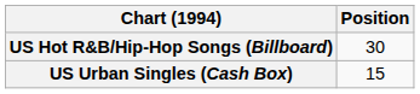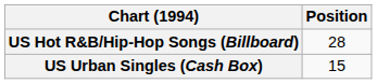US Hot R&B/Hip-Hop Songs (Billboard) | Position: 30 -> 28
